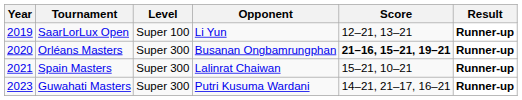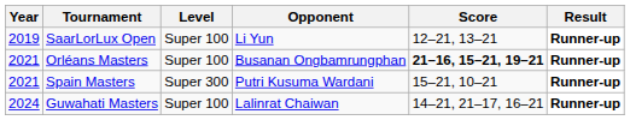Orléans Masters | Year: 2020 -> 2021
Orléans Masters | Level: Super 300 -> Super 100
Spain Masters | Opponent: Lalinrat Chaiwan -> Putri Kusuma Wardani
Guwahati Masters | Year: 2023 -> 2024
Guwahati Masters | Level: Super 300 -> Super 100
Guwahati Masters | Opponent: Putri Kusuma Wardani -> Lalinrat Chaiwan
